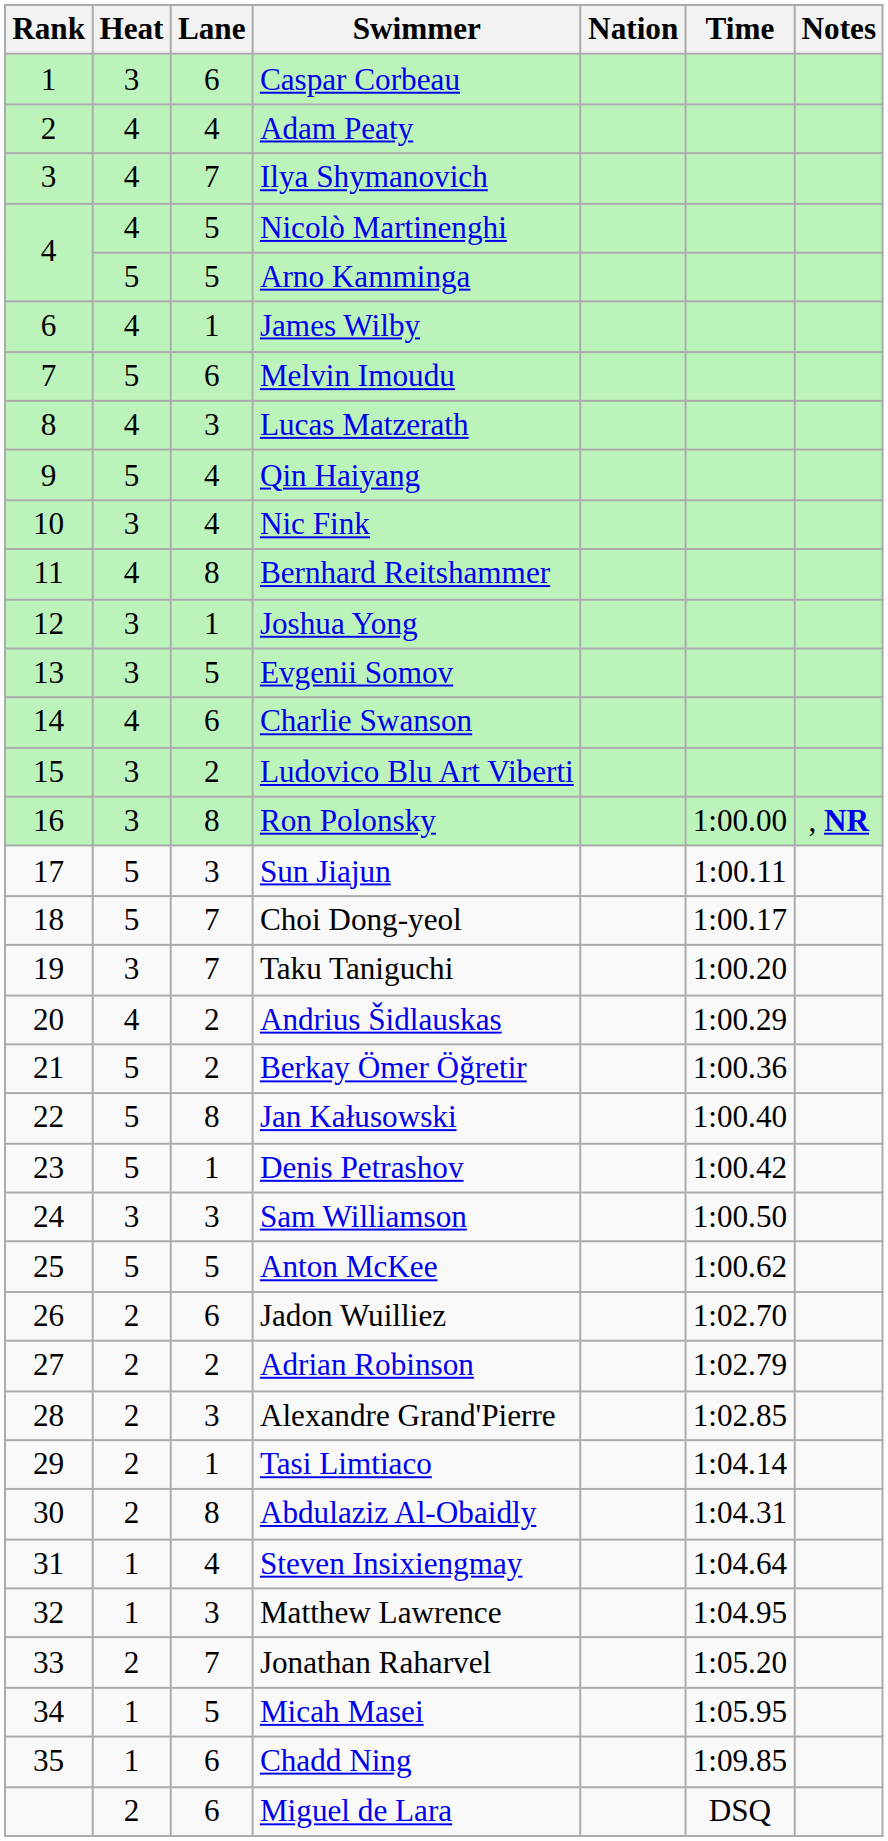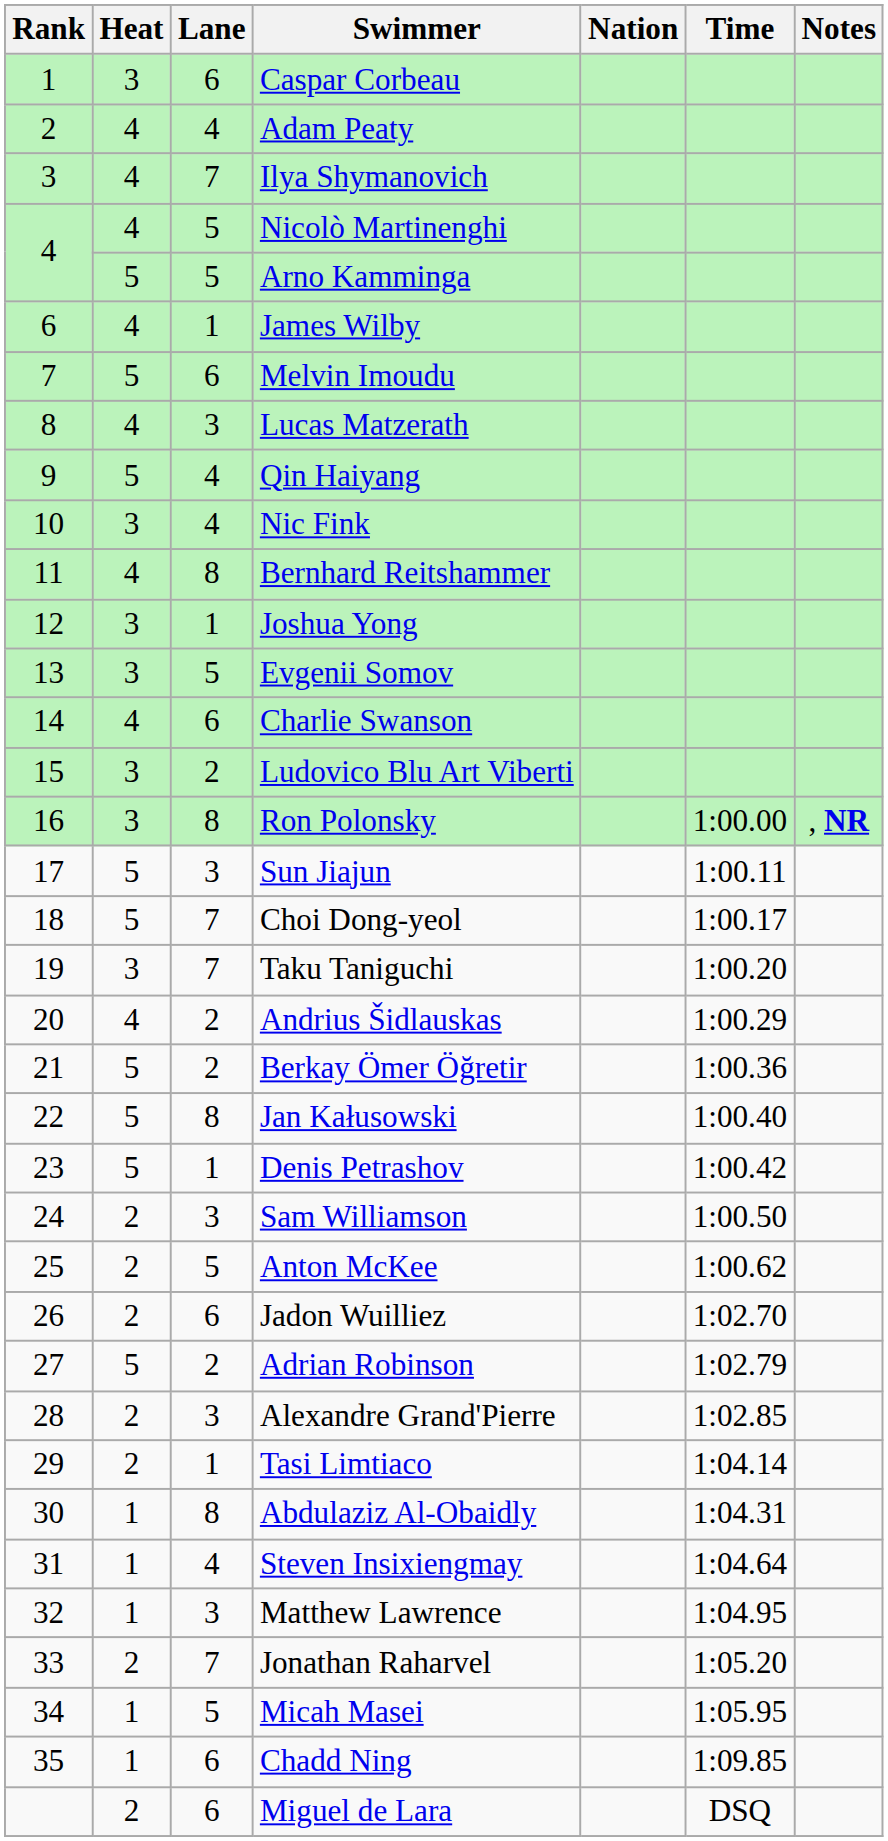Sam Williamson | Heat: 3 -> 2
Anton McKee | Heat: 5 -> 2
Adrian Robinson | Heat: 2 -> 5
Abdulaziz Al-Obaidly | Heat: 2 -> 1
